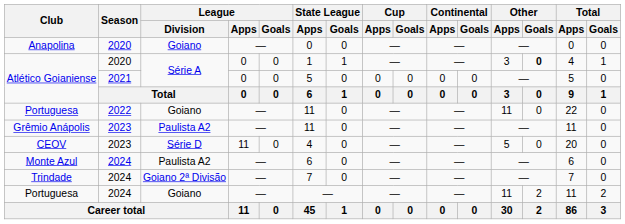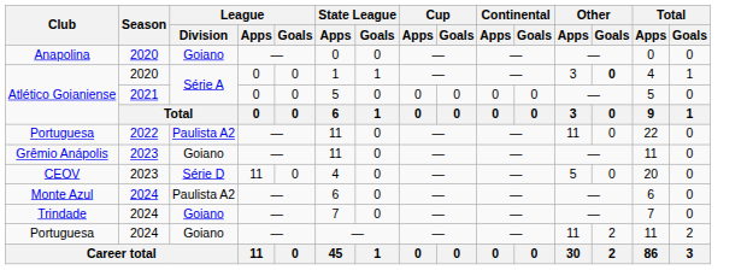Portuguesa / 2022 | League / Division: Goiano -> Paulista A2
Grêmio Anápolis | League / Division: Paulista A2 -> Goiano
Trindade | League / Division: Goiano 2ª Divisão -> Goiano
